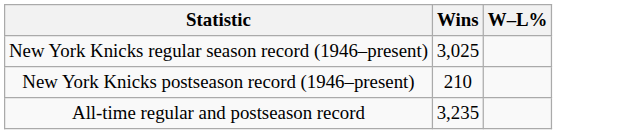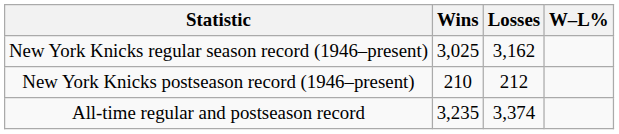+ column: Losses | 3,162 | 212 | 3,374
